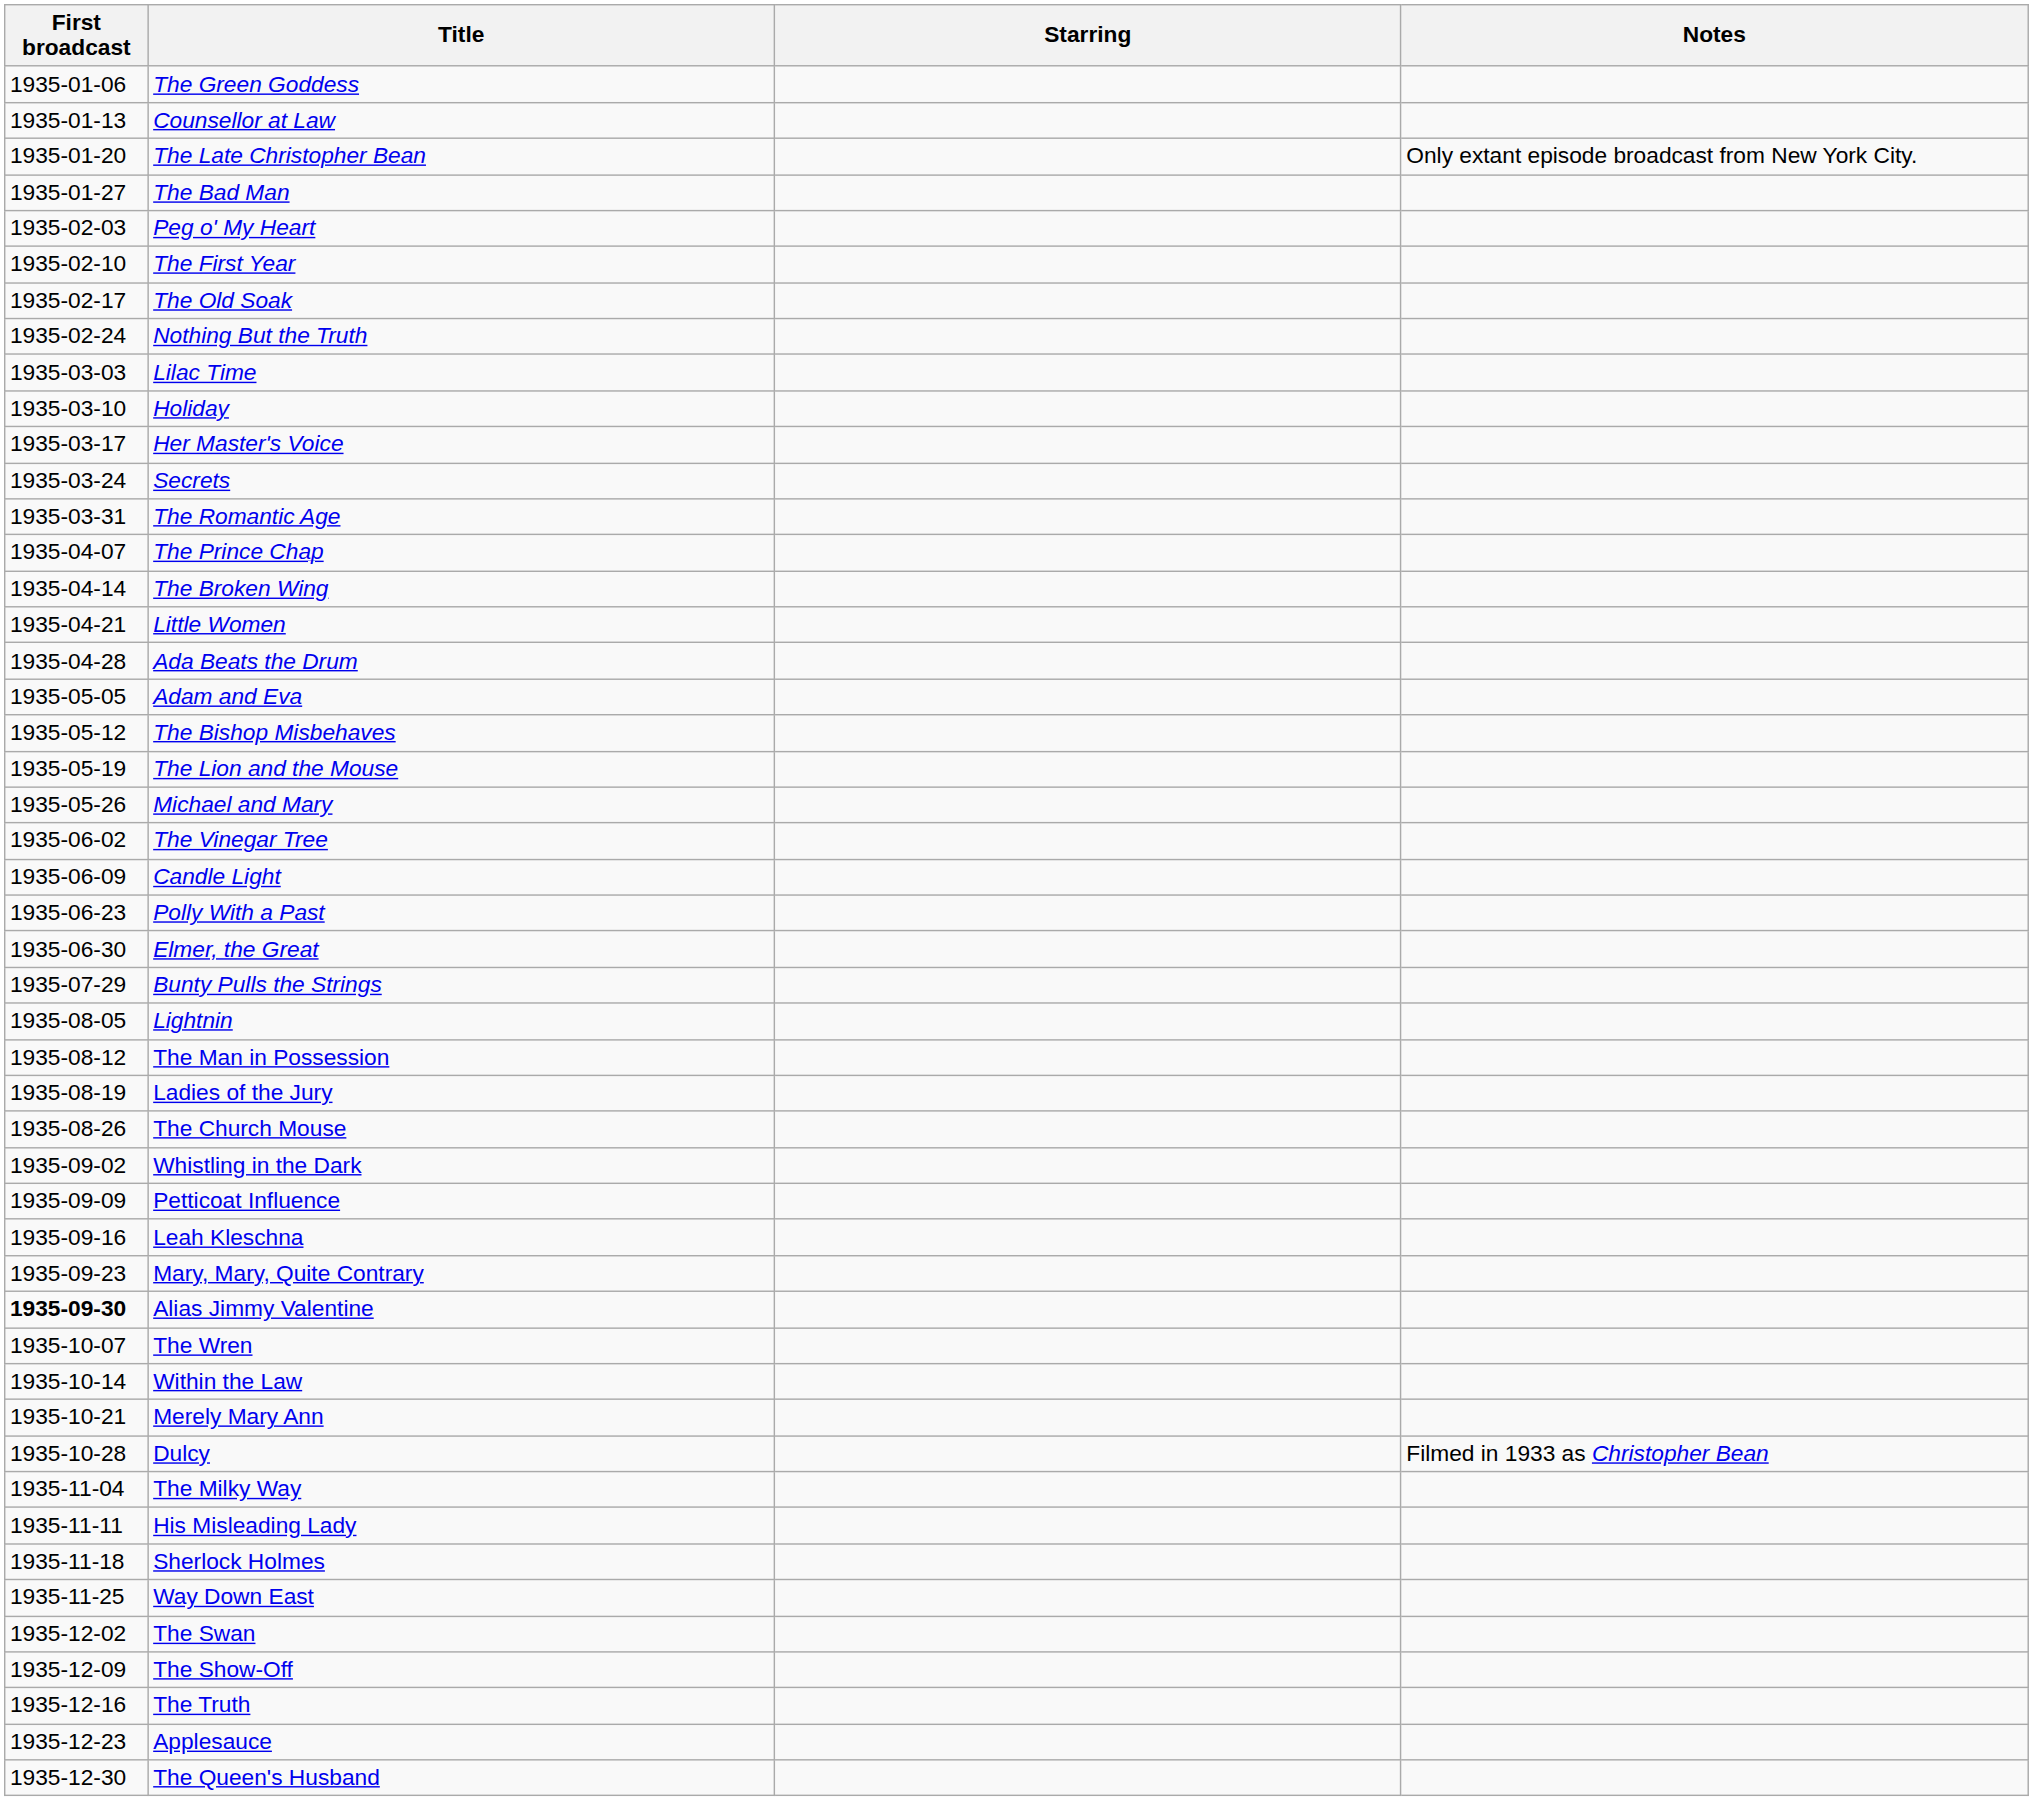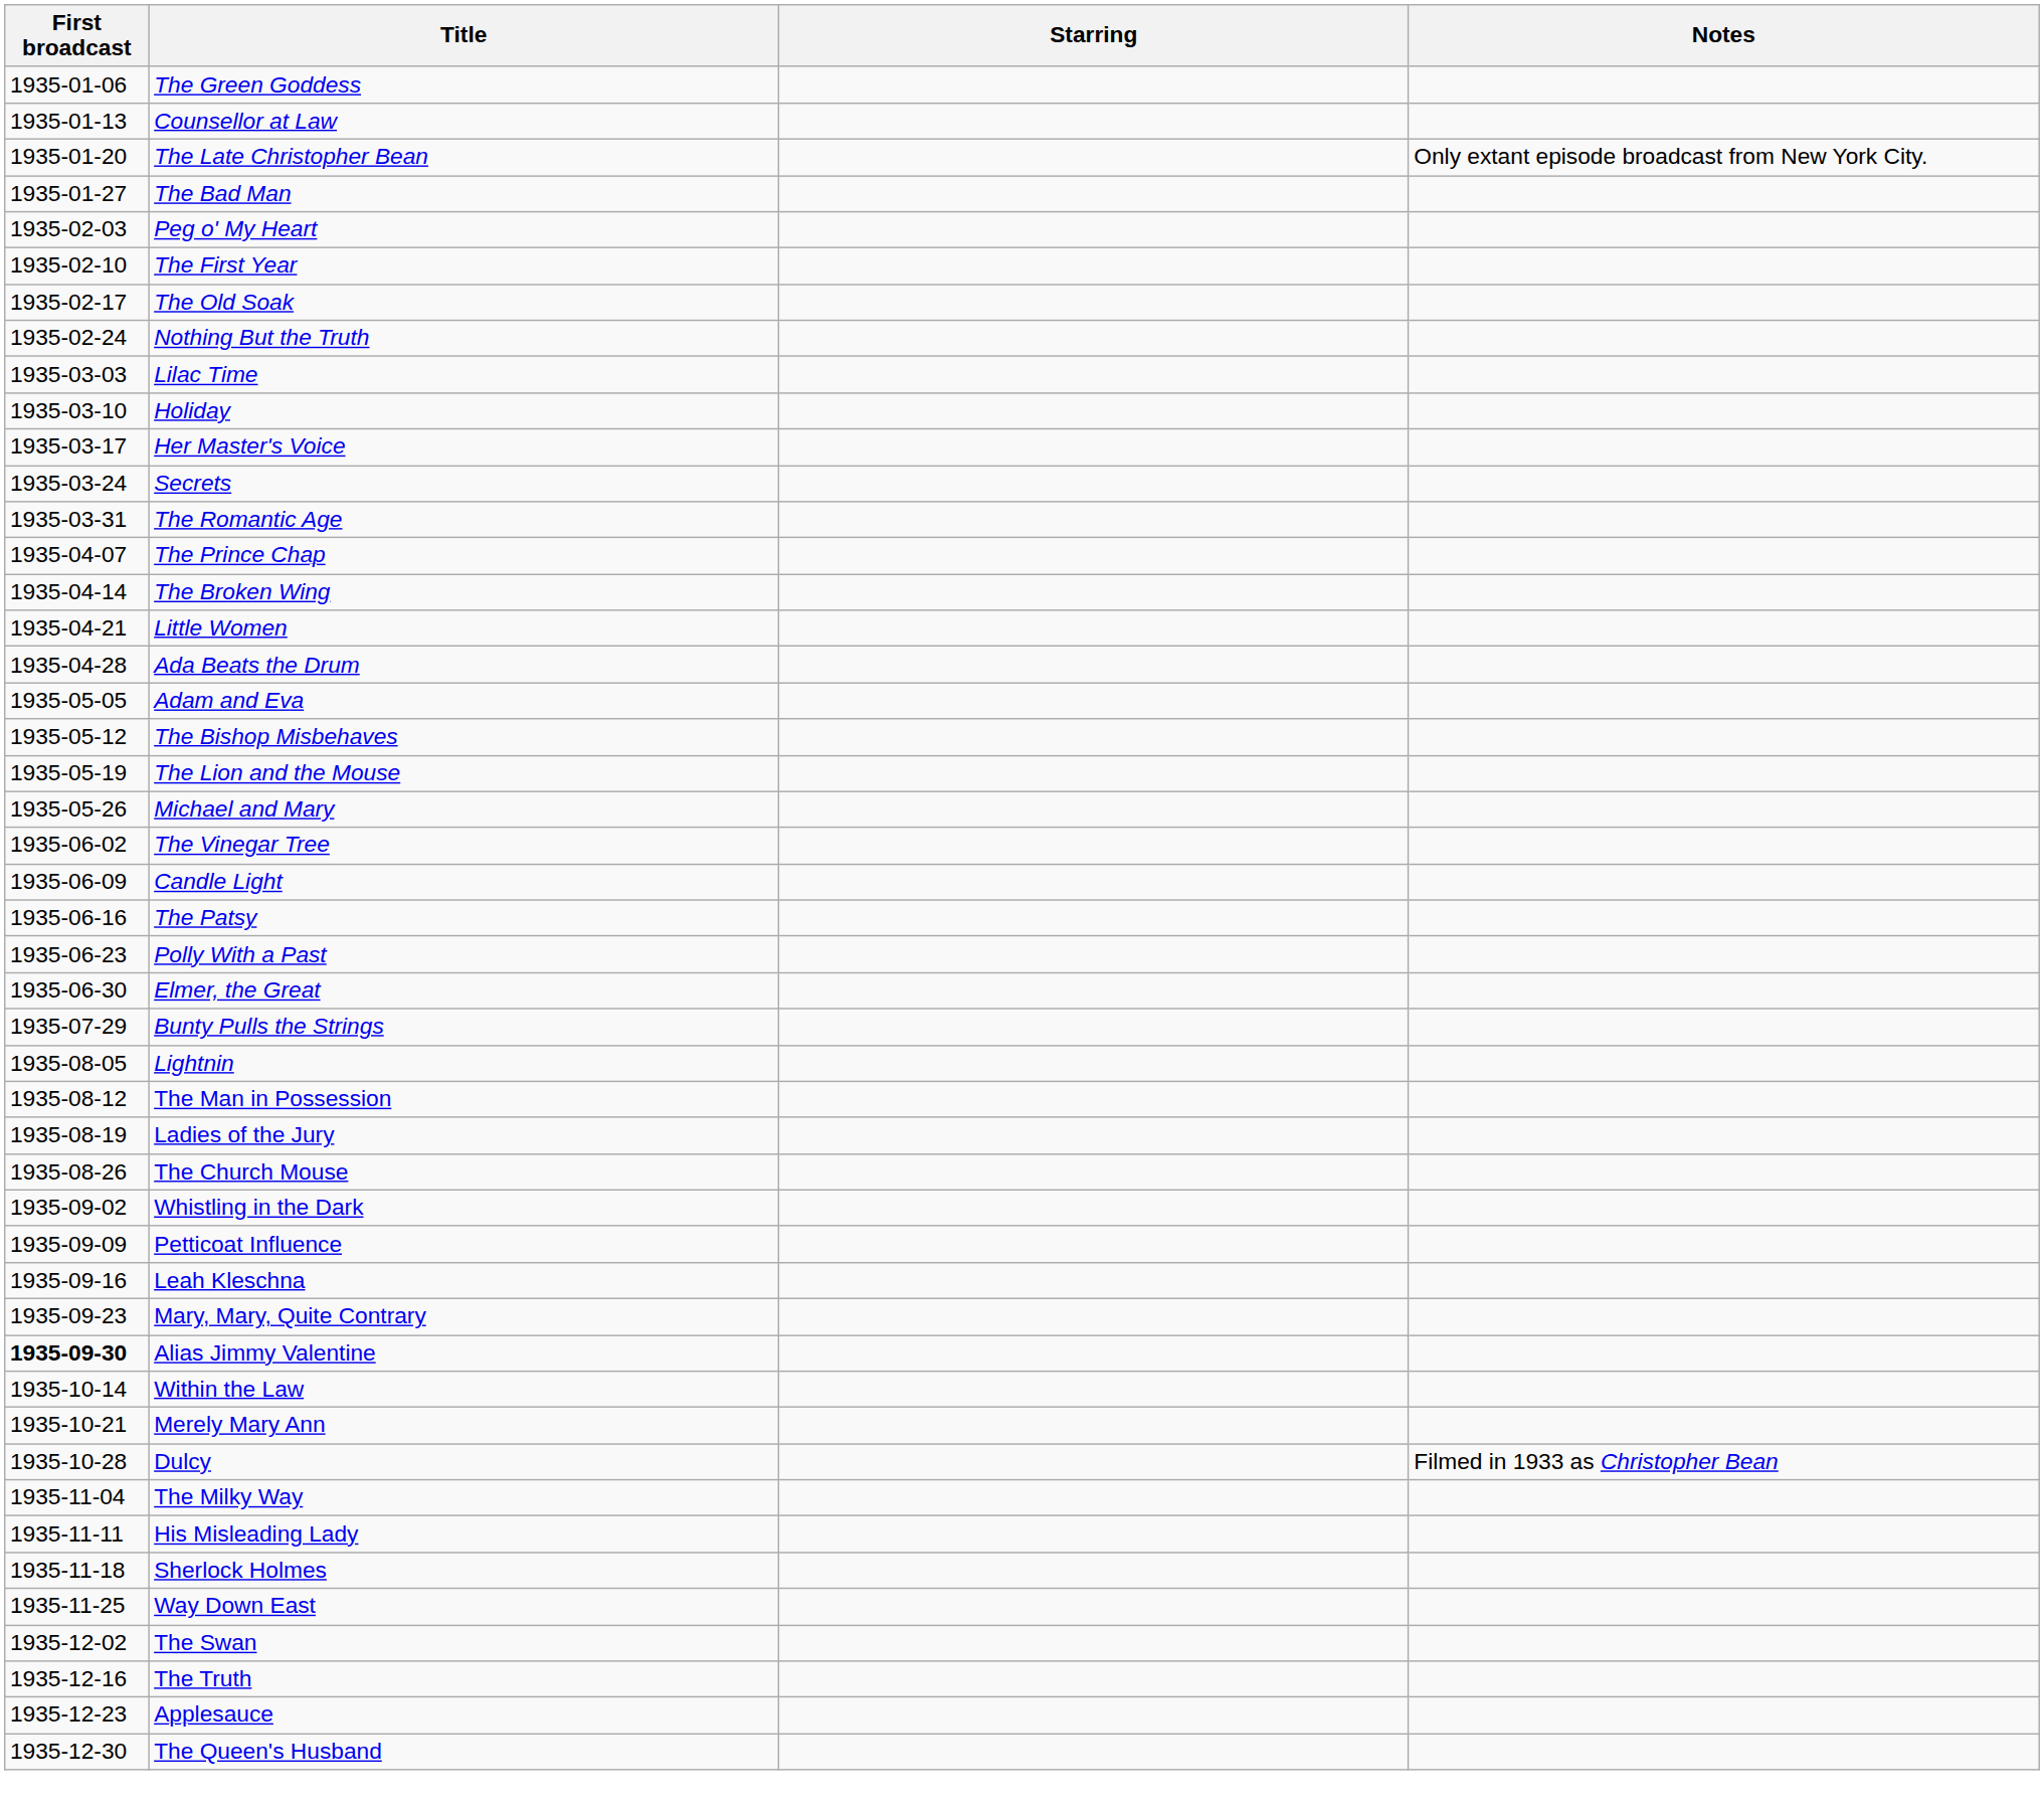+ row: 1935-06-16 | The Patsy
- row: 1935-10-07 | The Wren
- row: 1935-12-09 | The Show-Off
